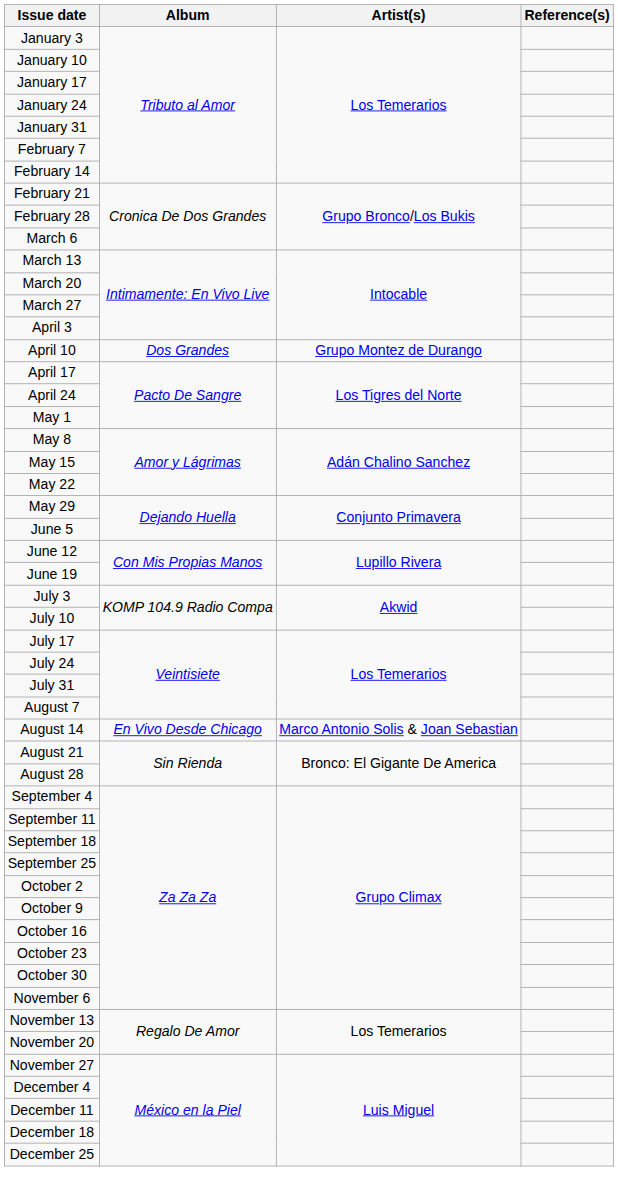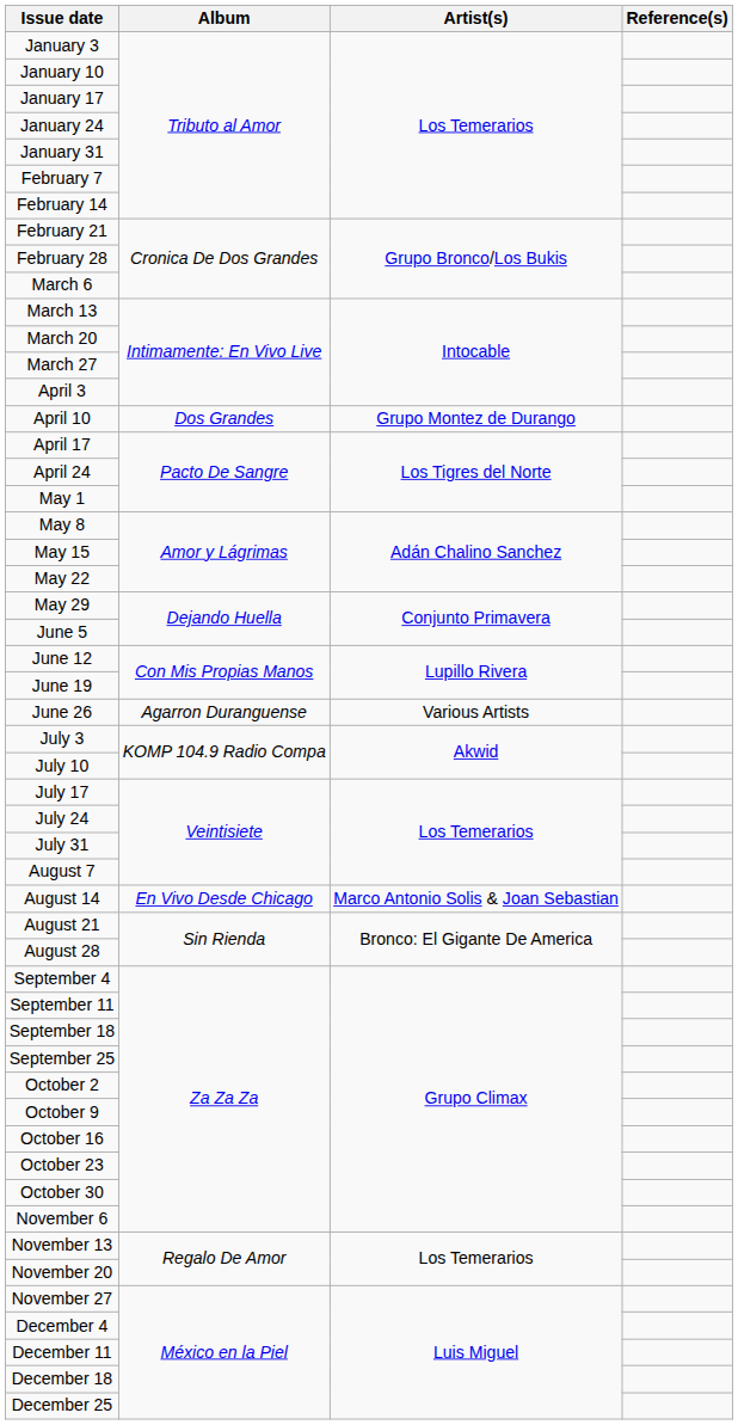+ row: June 26 | Agarron Duranguense | Various Artists
